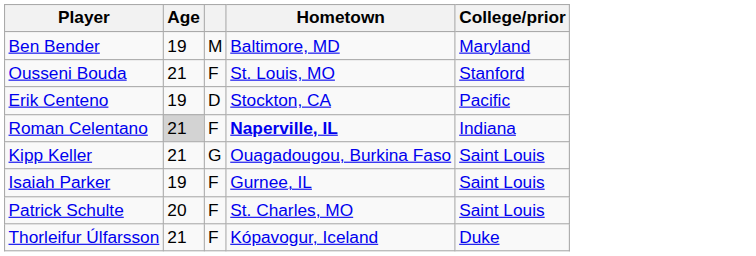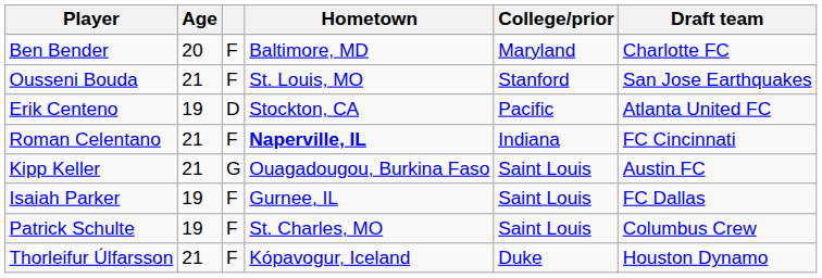+ column: Draft team | Charlotte FC | San Jose Earthquakes | Atlanta United FC | FC Cincinnati | Austin FC | FC Dallas | Columbus Crew | Houston Dynamo
Ben Bender | Age: 19 -> 20
Ben Bender | column 3: M -> F
Roman Celentano | Age: lightgrey background -> no background
Patrick Schulte | Age: 20 -> 19
